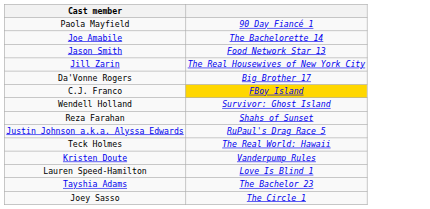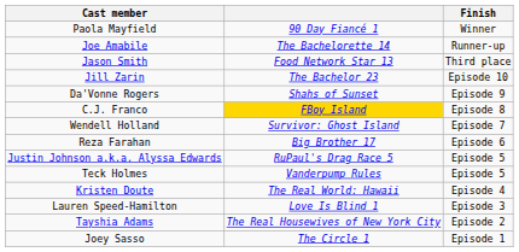+ column: Finish | Winner | Runner-up | Third place | Episode 10 | Episode 9 | Episode 8 | Episode 7 | Episode 6 | Episode 5 | Episode 5 | Episode 4 | Episode 3 | Episode 2 | Episode 1
Jill Zarin | column 2: The Real Housewives of New York City -> The Bachelor 23
Da'Vonne Rogers | column 2: Big Brother 17 -> Shahs of Sunset
Reza Farahan | column 2: Shahs of Sunset -> Big Brother 17
Teck Holmes | column 2: The Real World: Hawaii -> Vanderpump Rules
Kristen Doute | column 2: Vanderpump Rules -> The Real World: Hawaii
Tayshia Adams | column 2: The Bachelor 23 -> The Real Housewives of New York City
